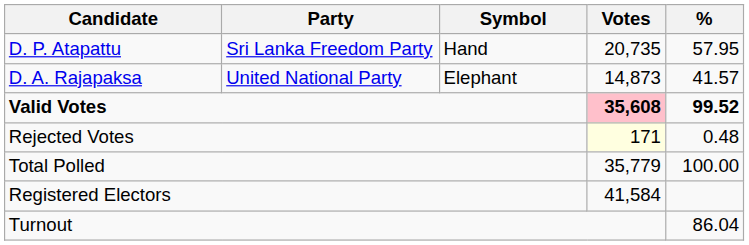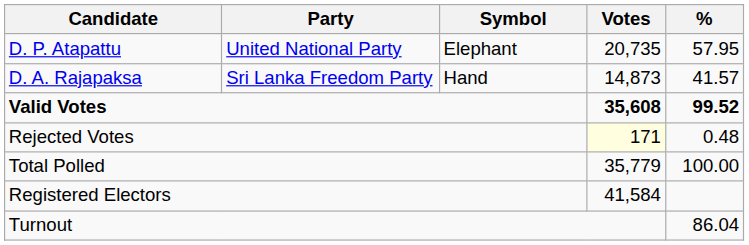D. P. Atapattu | Party: Sri Lanka Freedom Party -> United National Party
D. P. Atapattu | Symbol: Hand -> Elephant
D. A. Rajapaksa | Party: United National Party -> Sri Lanka Freedom Party
D. A. Rajapaksa | Symbol: Elephant -> Hand
Valid Votes | Votes: pink background -> no background
